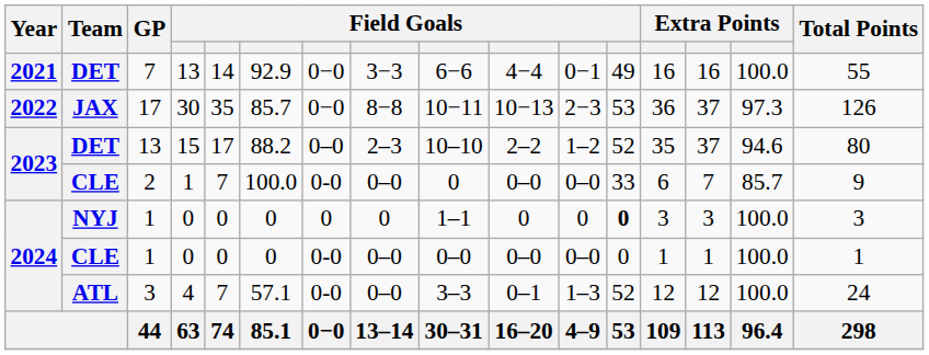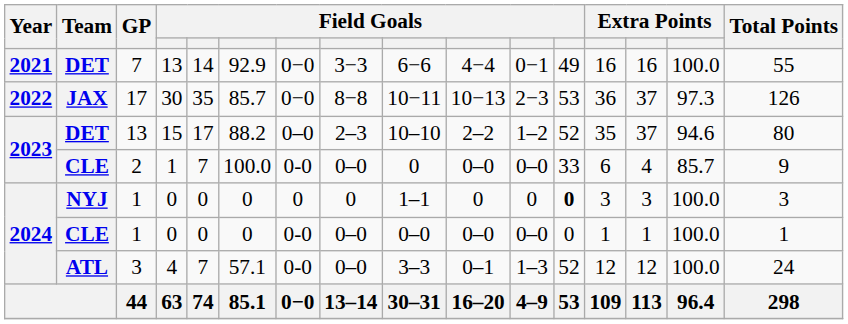2 | column 14: 7 -> 4
